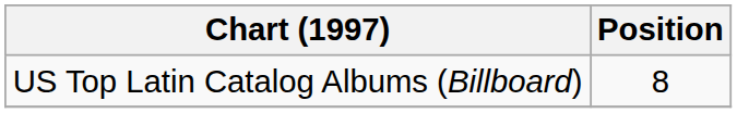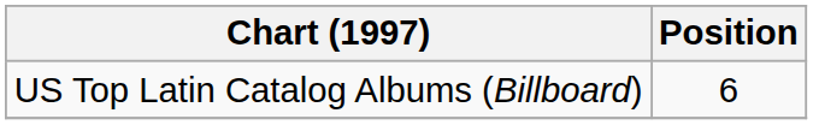US Top Latin Catalog Albums (Billboard) | Position: 8 -> 6
